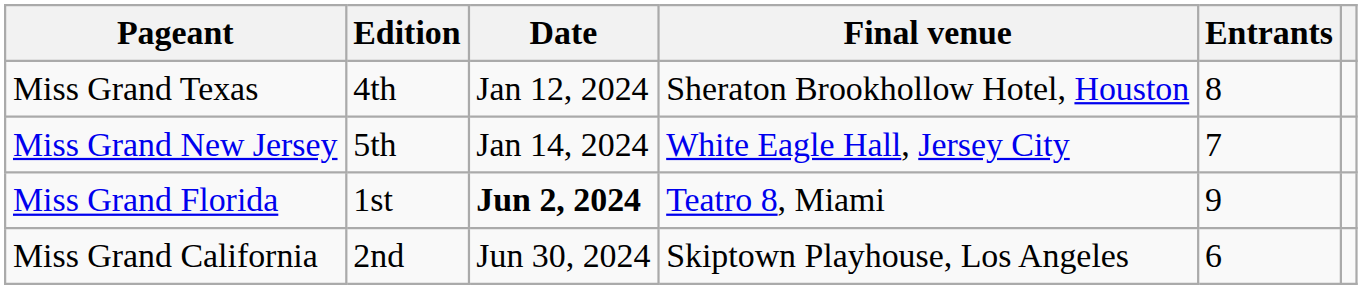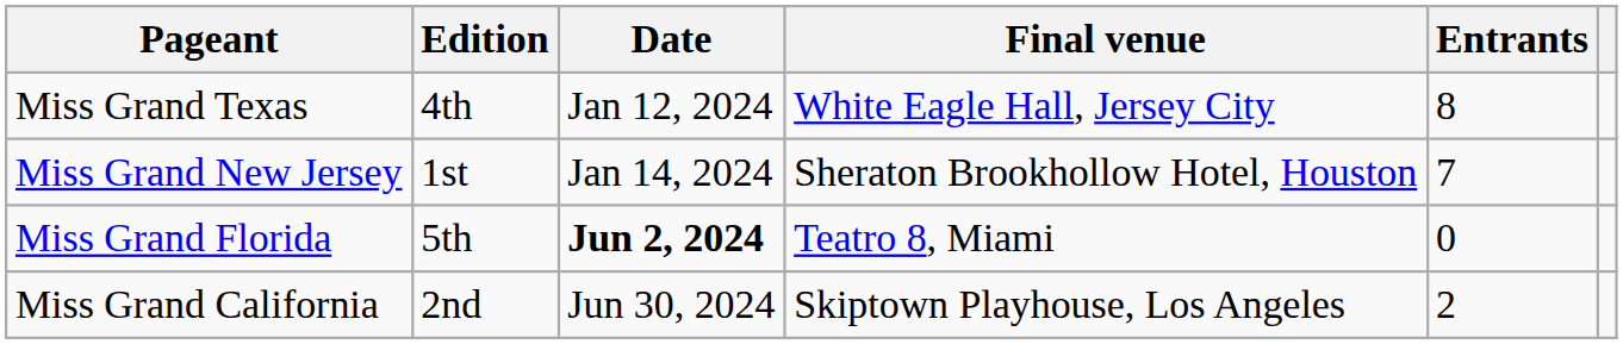Miss Grand Texas | Final venue: Sheraton Brookhollow Hotel, Houston -> White Eagle Hall, Jersey City
Miss Grand New Jersey | Edition: 5th -> 1st
Miss Grand New Jersey | Final venue: White Eagle Hall, Jersey City -> Sheraton Brookhollow Hotel, Houston
Miss Grand Florida | Edition: 1st -> 5th
Miss Grand Florida | Entrants: 9 -> 0
Miss Grand California | Entrants: 6 -> 2
